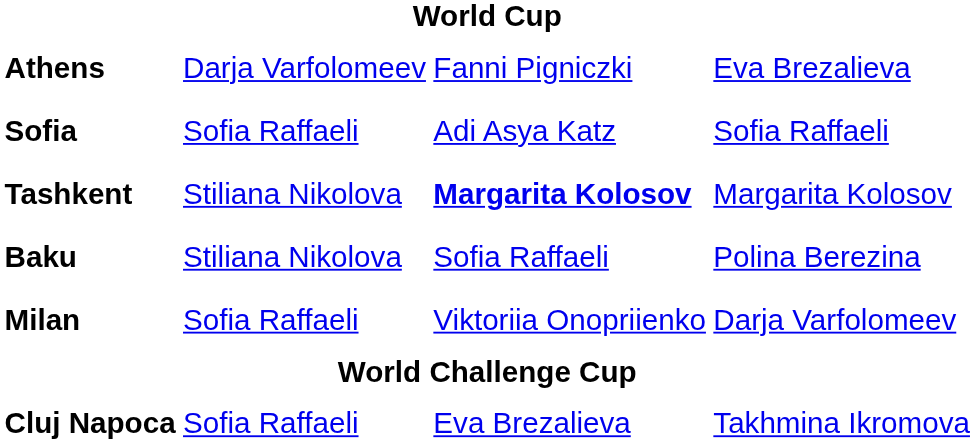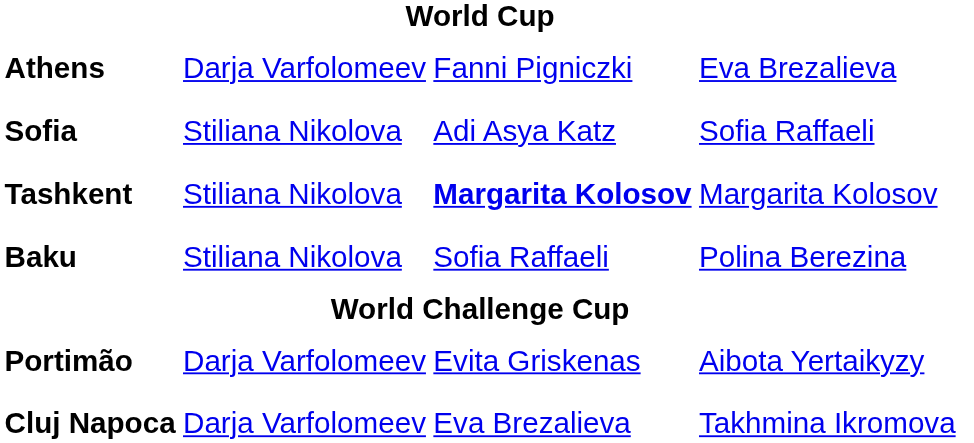Sofia | column 2: Sofia Raffaeli -> Stiliana Nikolova
- row: Milan | Sofia Raffaeli | Viktoriia Onopriienko | Darja Varfolomeev
+ row: Portimão | Darja Varfolomeev | Evita Griskenas | Aibota Yertaikyzy
Cluj Napoca | column 2: Sofia Raffaeli -> Darja Varfolomeev
